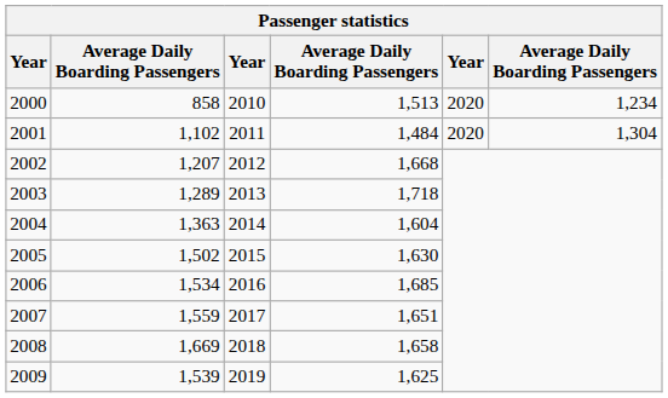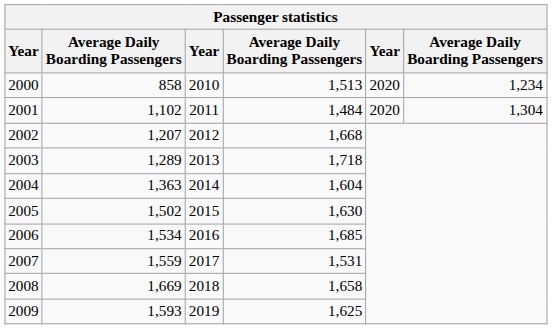2007 | column 4: 1,651 -> 1,531
2009 | column 2: 1,539 -> 1,593
